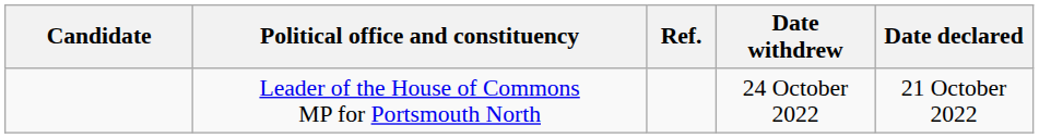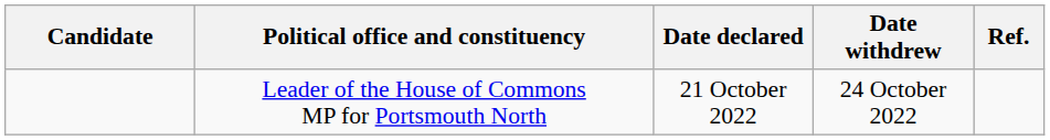columns swapped: Date declared <-> Ref.
